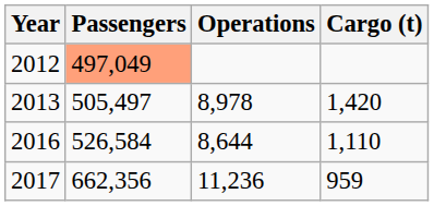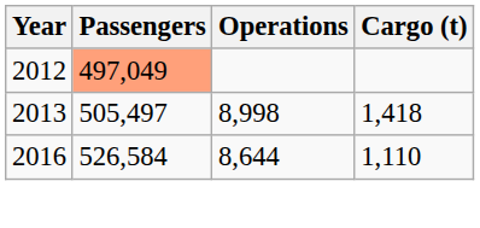2013 | Operations: 8,978 -> 8,998
2013 | Cargo (t): 1,420 -> 1,418
- row: 2017 | 662,356 | 11,236 | 959
